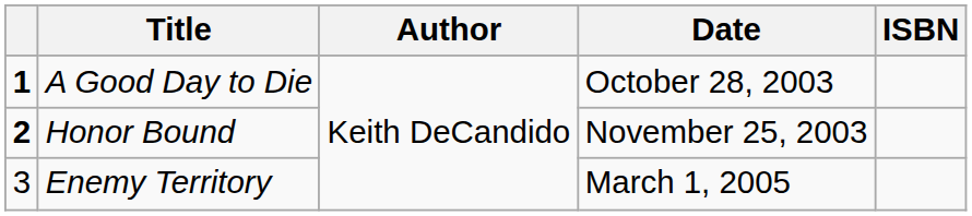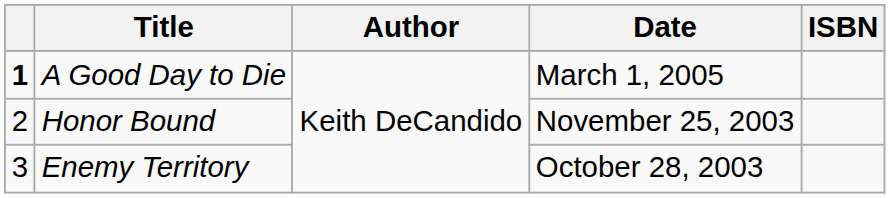A Good Day to Die | Date: October 28, 2003 -> March 1, 2005
Honor Bound | column 1: bold -> normal
Enemy Territory | Date: March 1, 2005 -> October 28, 2003
